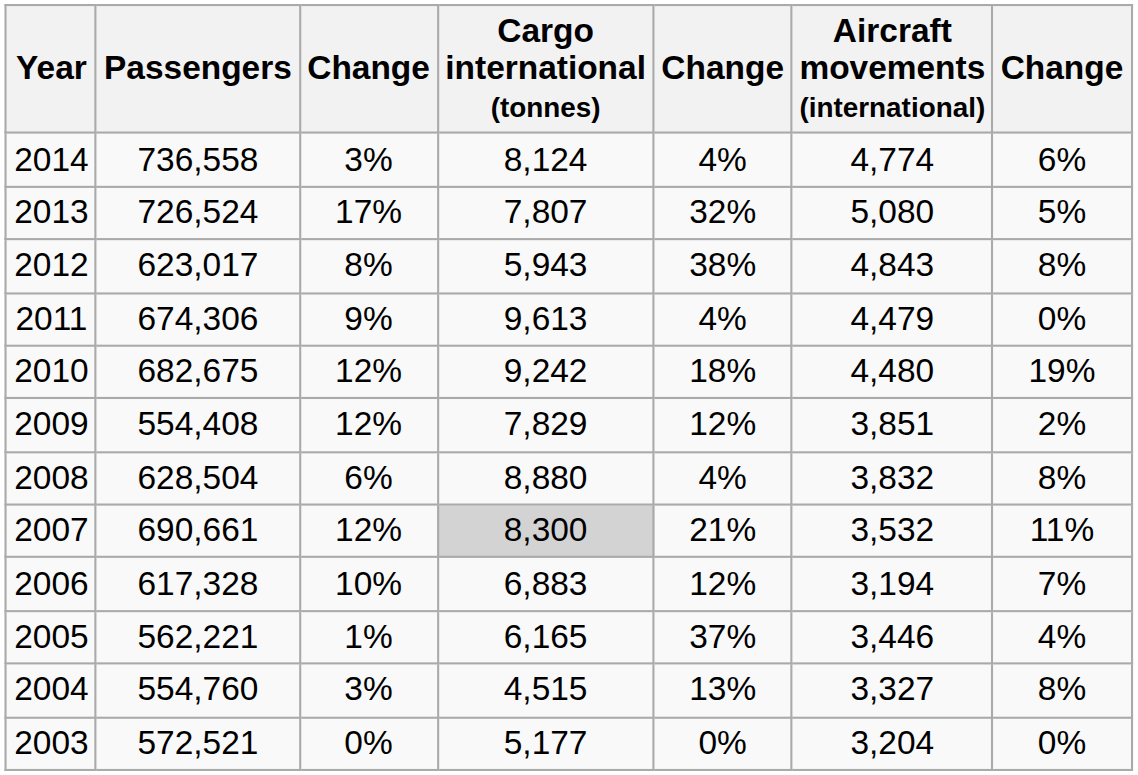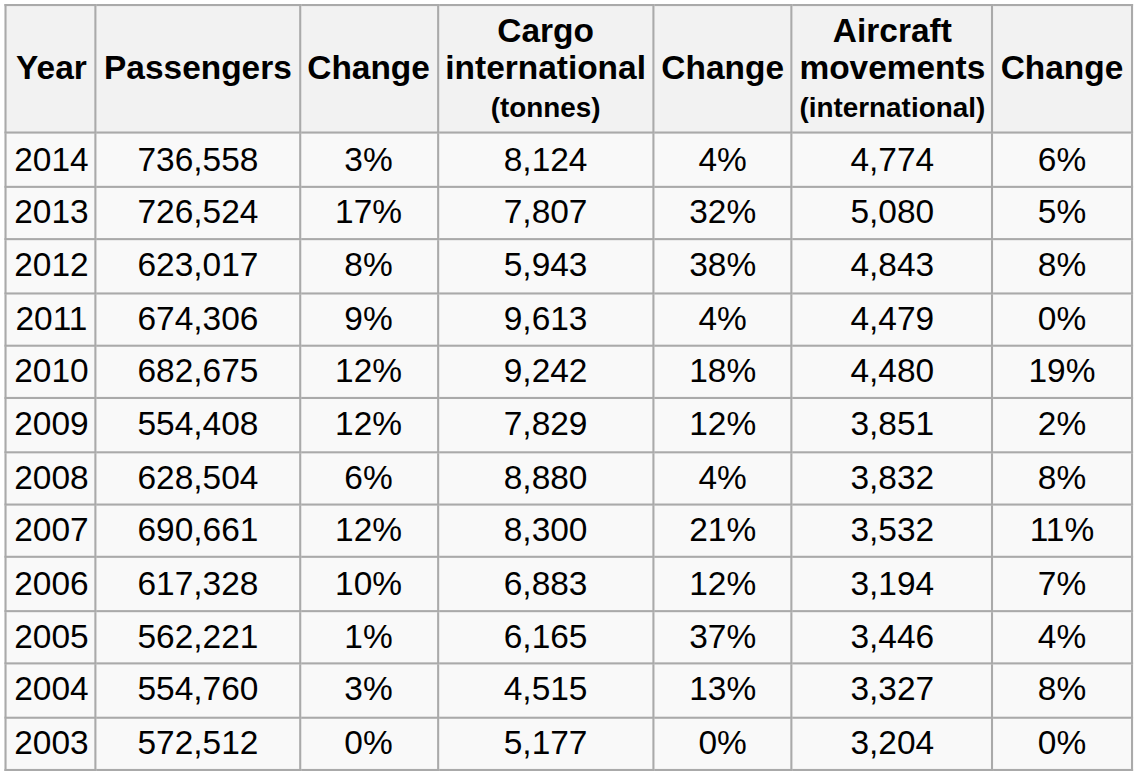2007 | Cargo international (tonnes): lightgrey background -> no background
2003 | Passengers: 572,521 -> 572,512
